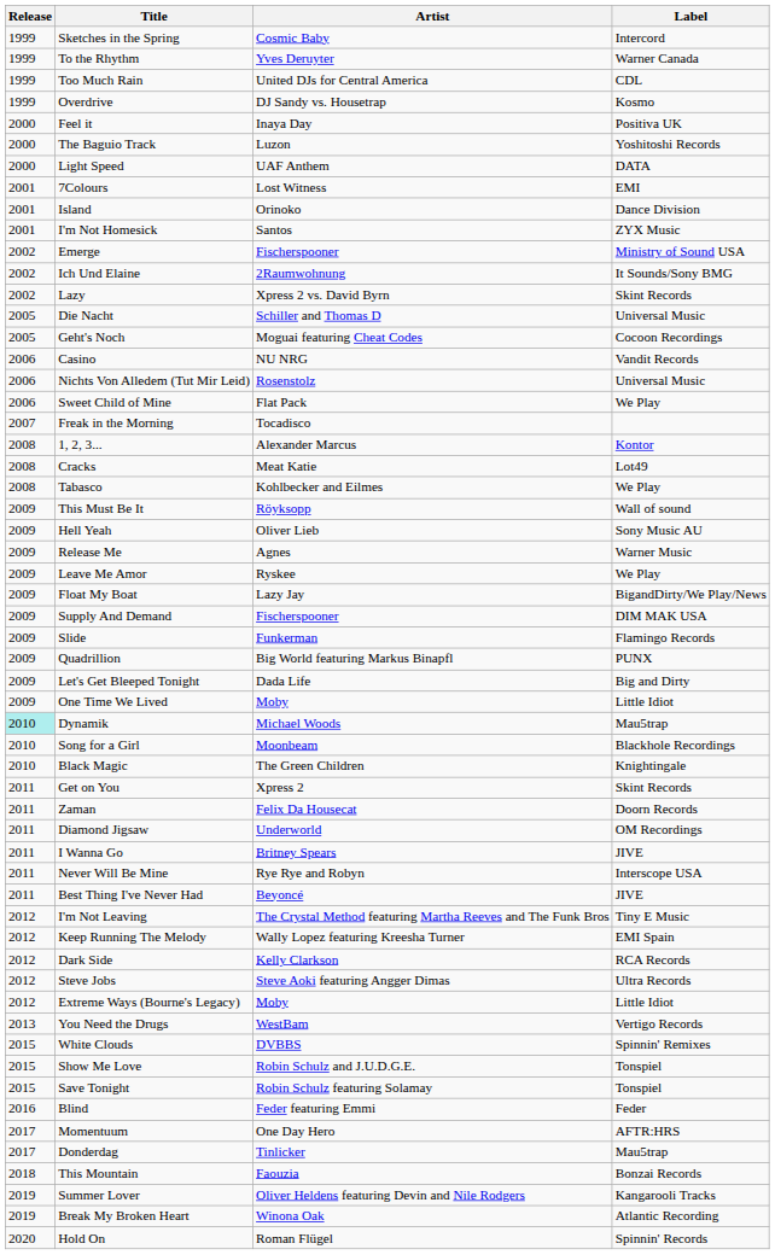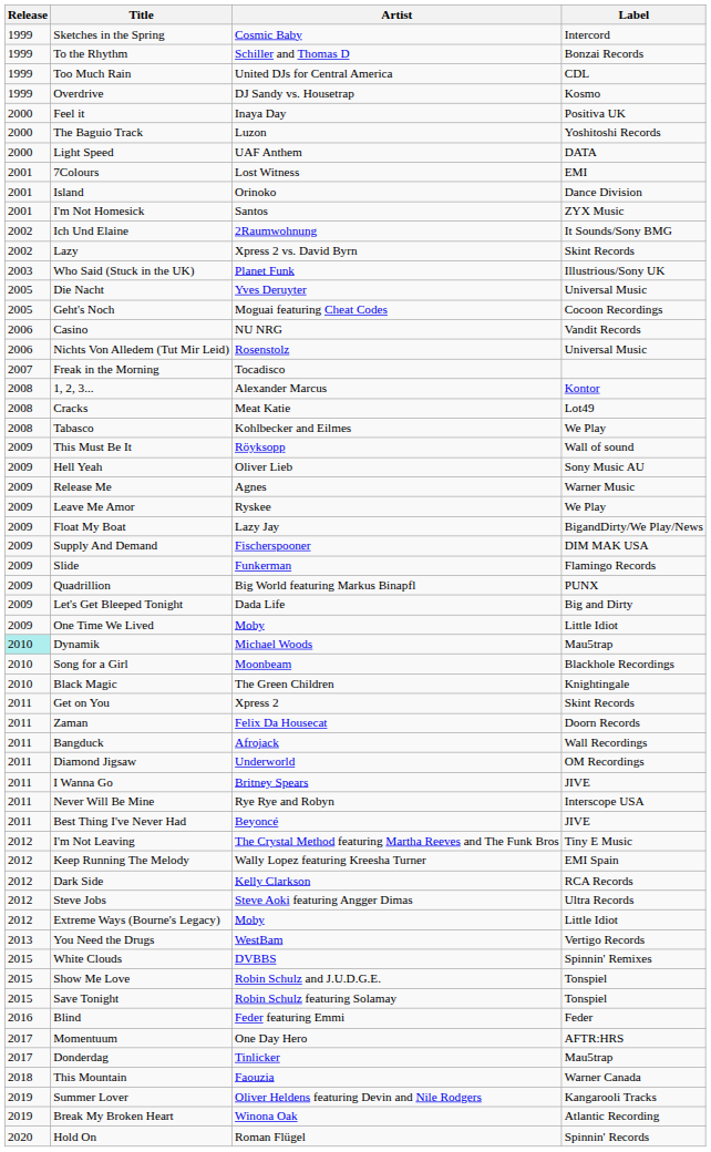To the Rhythm | Artist: Yves Deruyter -> Schiller and Thomas D
To the Rhythm | Label: Warner Canada -> Bonzai Records
- row: 2002 | Emerge | Fischerspooner | Ministry of Sound USA
+ row: 2003 | Who Said (Stuck in the UK) | Planet Funk | Illustrious/Sony UK
Die Nacht | Artist: Schiller and Thomas D -> Yves Deruyter
- row: 2006 | Sweet Child of Mine | Flat Pack | We Play
+ row: 2011 | Bangduck | Afrojack | Wall Recordings
This Mountain | Label: Bonzai Records -> Warner Canada
